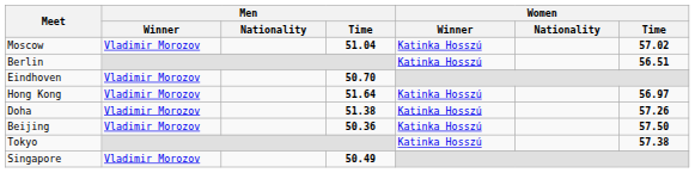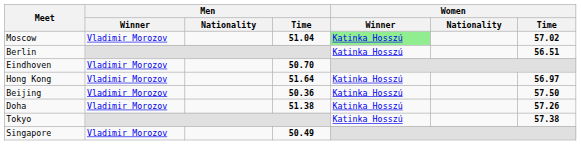Moscow | Women / Winner: no background -> lightgreen background
rows swapped: Doha <-> Beijing
